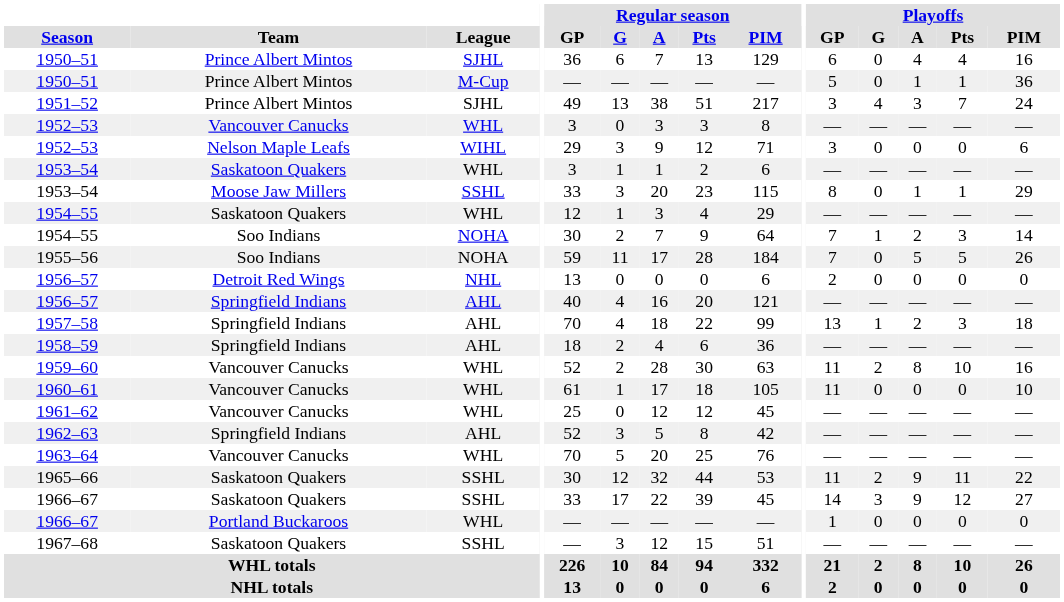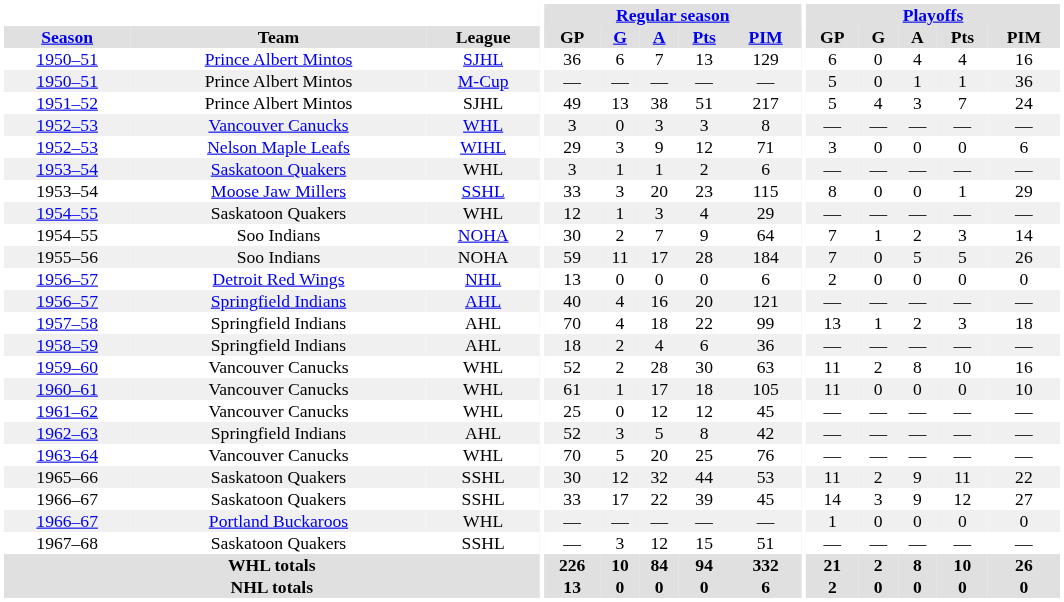1951–52 | Playoffs / GP: 3 -> 5
1953–54 / SSHL | Playoffs / A: 1 -> 0
